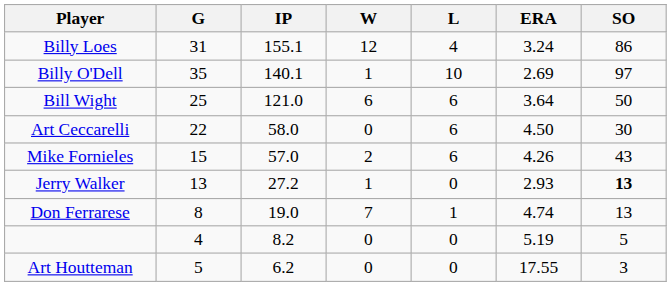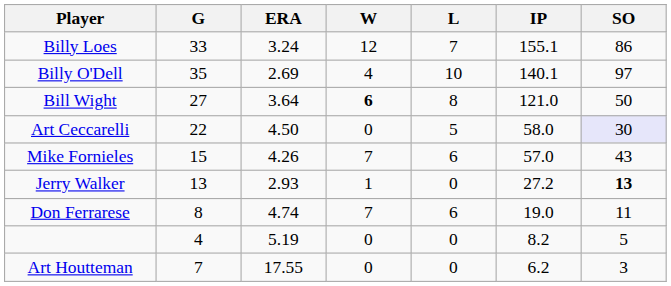columns swapped: IP <-> ERA
Billy Loes | G: 31 -> 33
Billy Loes | L: 4 -> 7
Billy O'Dell | W: 1 -> 4
Bill Wight | G: 25 -> 27
Bill Wight | W: normal -> bold
Bill Wight | L: 6 -> 8
Art Ceccarelli | L: 6 -> 5
Art Ceccarelli | SO: no background -> lavender background
Mike Fornieles | W: 2 -> 7
Don Ferrarese | L: 1 -> 6
Don Ferrarese | SO: 13 -> 11
Art Houtteman | G: 5 -> 7
